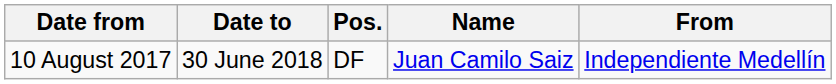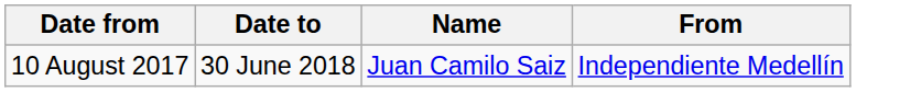- column: Pos. | DF
